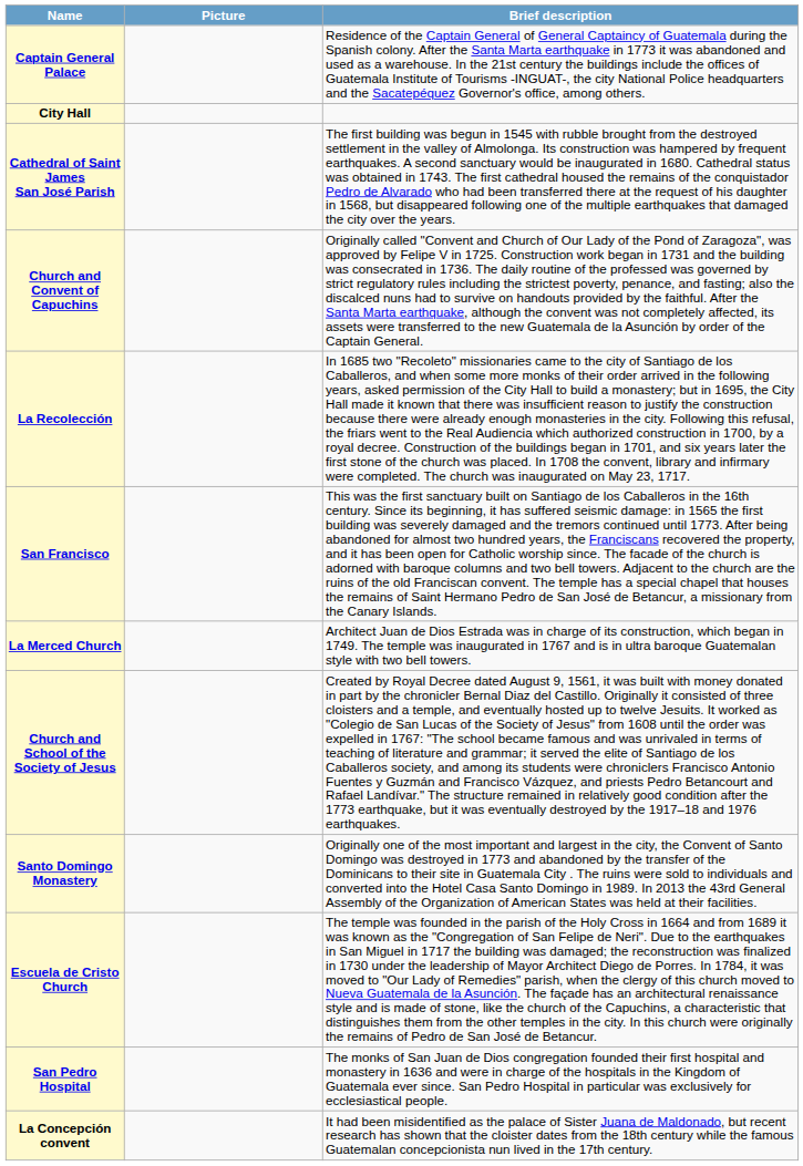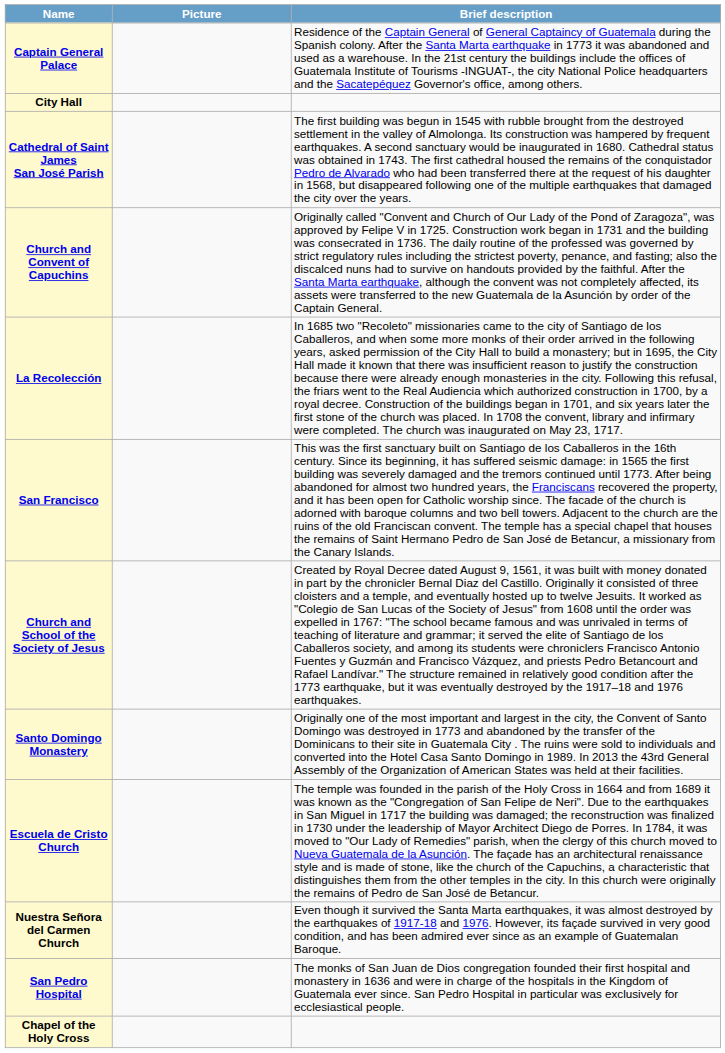- row: La Merced Church | Architect Juan de Dios Estrada was in charge of its construction, which began in 1749. The temple was inaugurated in 1767 and is in ultra baroque Guatemalan style with two bell towers.
+ row: Nuestra Señora del Carmen Church | Even though it survived the Santa Marta earthquakes, it was almost destroyed by the earthquakes of 1917-18 and 1976. However, its façade survived in very good condition, and has been admired ever since as an example of Guatemalan Baroque.
- row: La Concepción convent | It had been misidentified as the palace of Sister Juana de Maldonado, but recent research has shown that the cloister dates from the 18th century while the famous Guatemalan concepcionista nun lived in the 17th century.
+ row: Chapel of the Holy Cross
